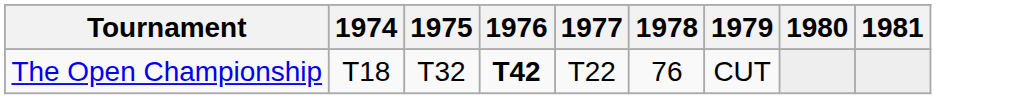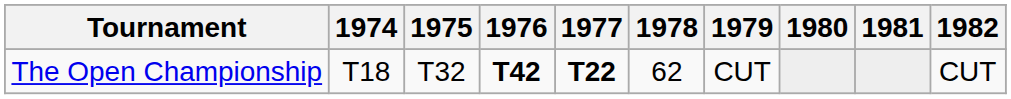+ column: 1982 | CUT
The Open Championship | 1977: normal -> bold
The Open Championship | 1978: 76 -> 62
